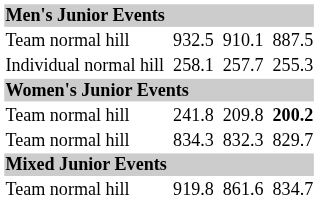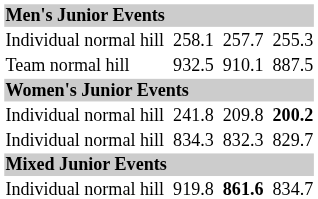rows swapped: 258.1 <-> 932.5
241.8 | column 1: Team normal hill -> Individual normal hill
834.3 | column 1: Team normal hill -> Individual normal hill
919.8 | column 1: Team normal hill -> Individual normal hill
919.8 | column 5: normal -> bold
